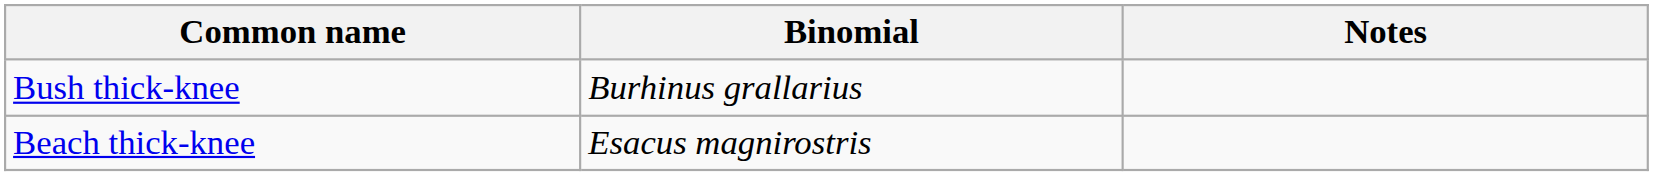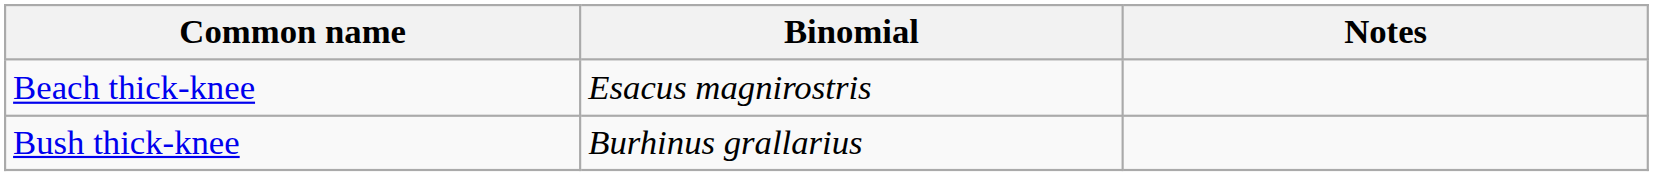rows swapped: Bush thick-knee <-> Beach thick-knee
